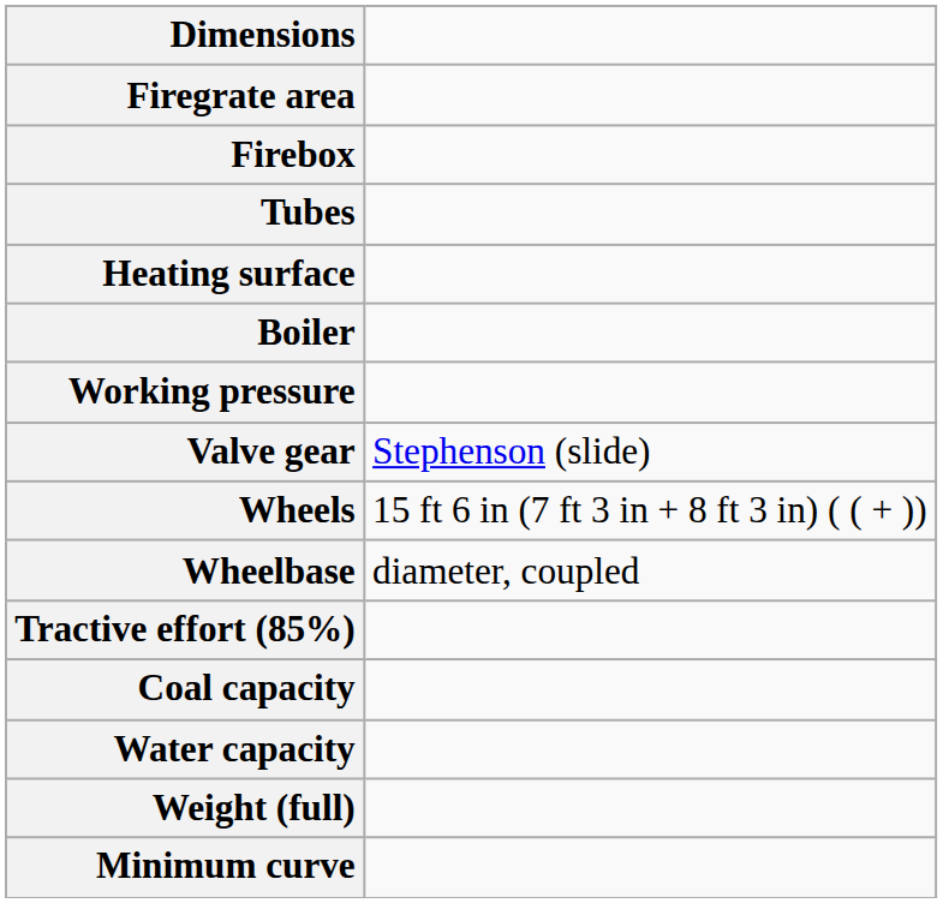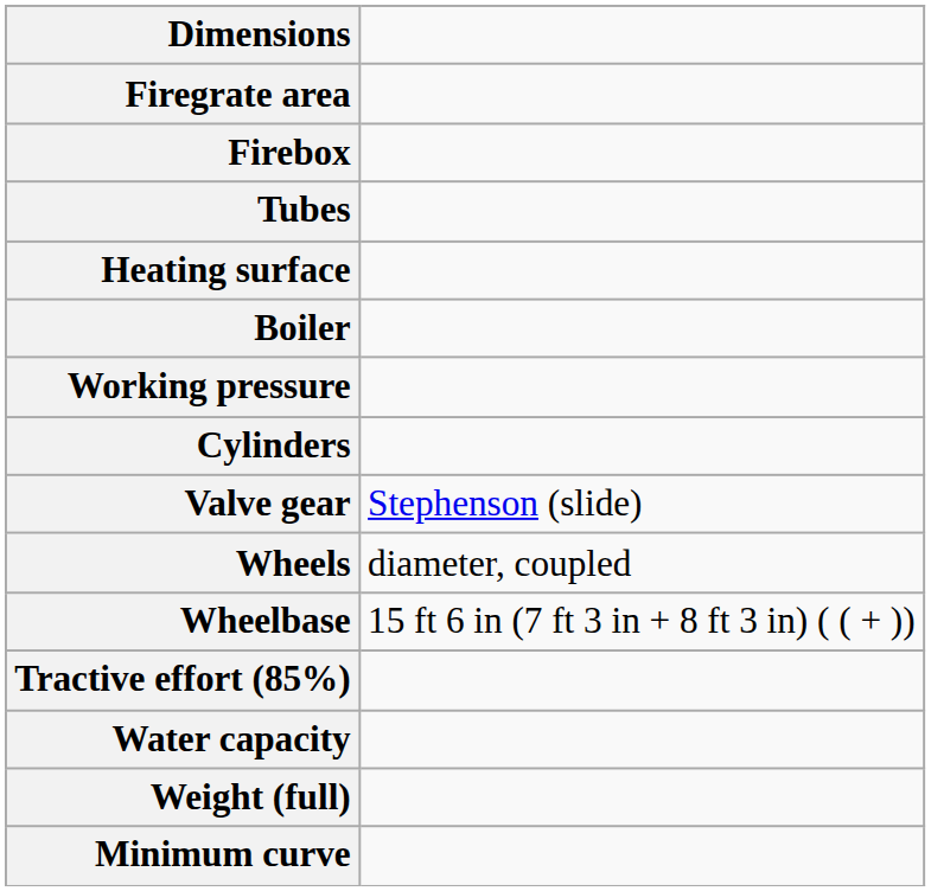+ row: Cylinders
Wheels | column 2: 15 ft 6 in (7 ft 3 in + 8 ft 3 in) ( ( + )) -> diameter, coupled
Wheelbase | column 2: diameter, coupled -> 15 ft 6 in (7 ft 3 in + 8 ft 3 in) ( ( + ))
- row: Coal capacity
